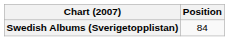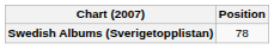Swedish Albums (Sverigetopplistan) | Position: 84 -> 78
